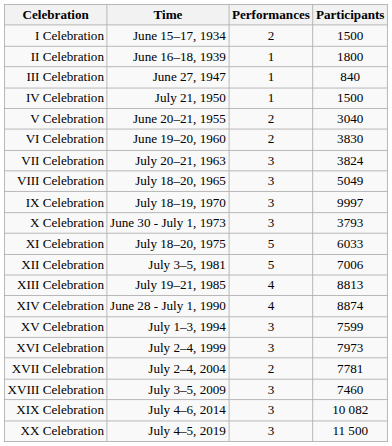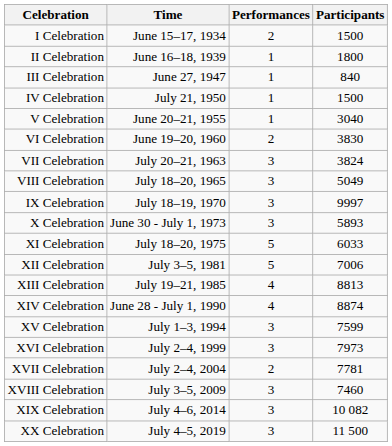V Celebration | Performances: 2 -> 1
X Celebration | Participants: 3793 -> 5893
